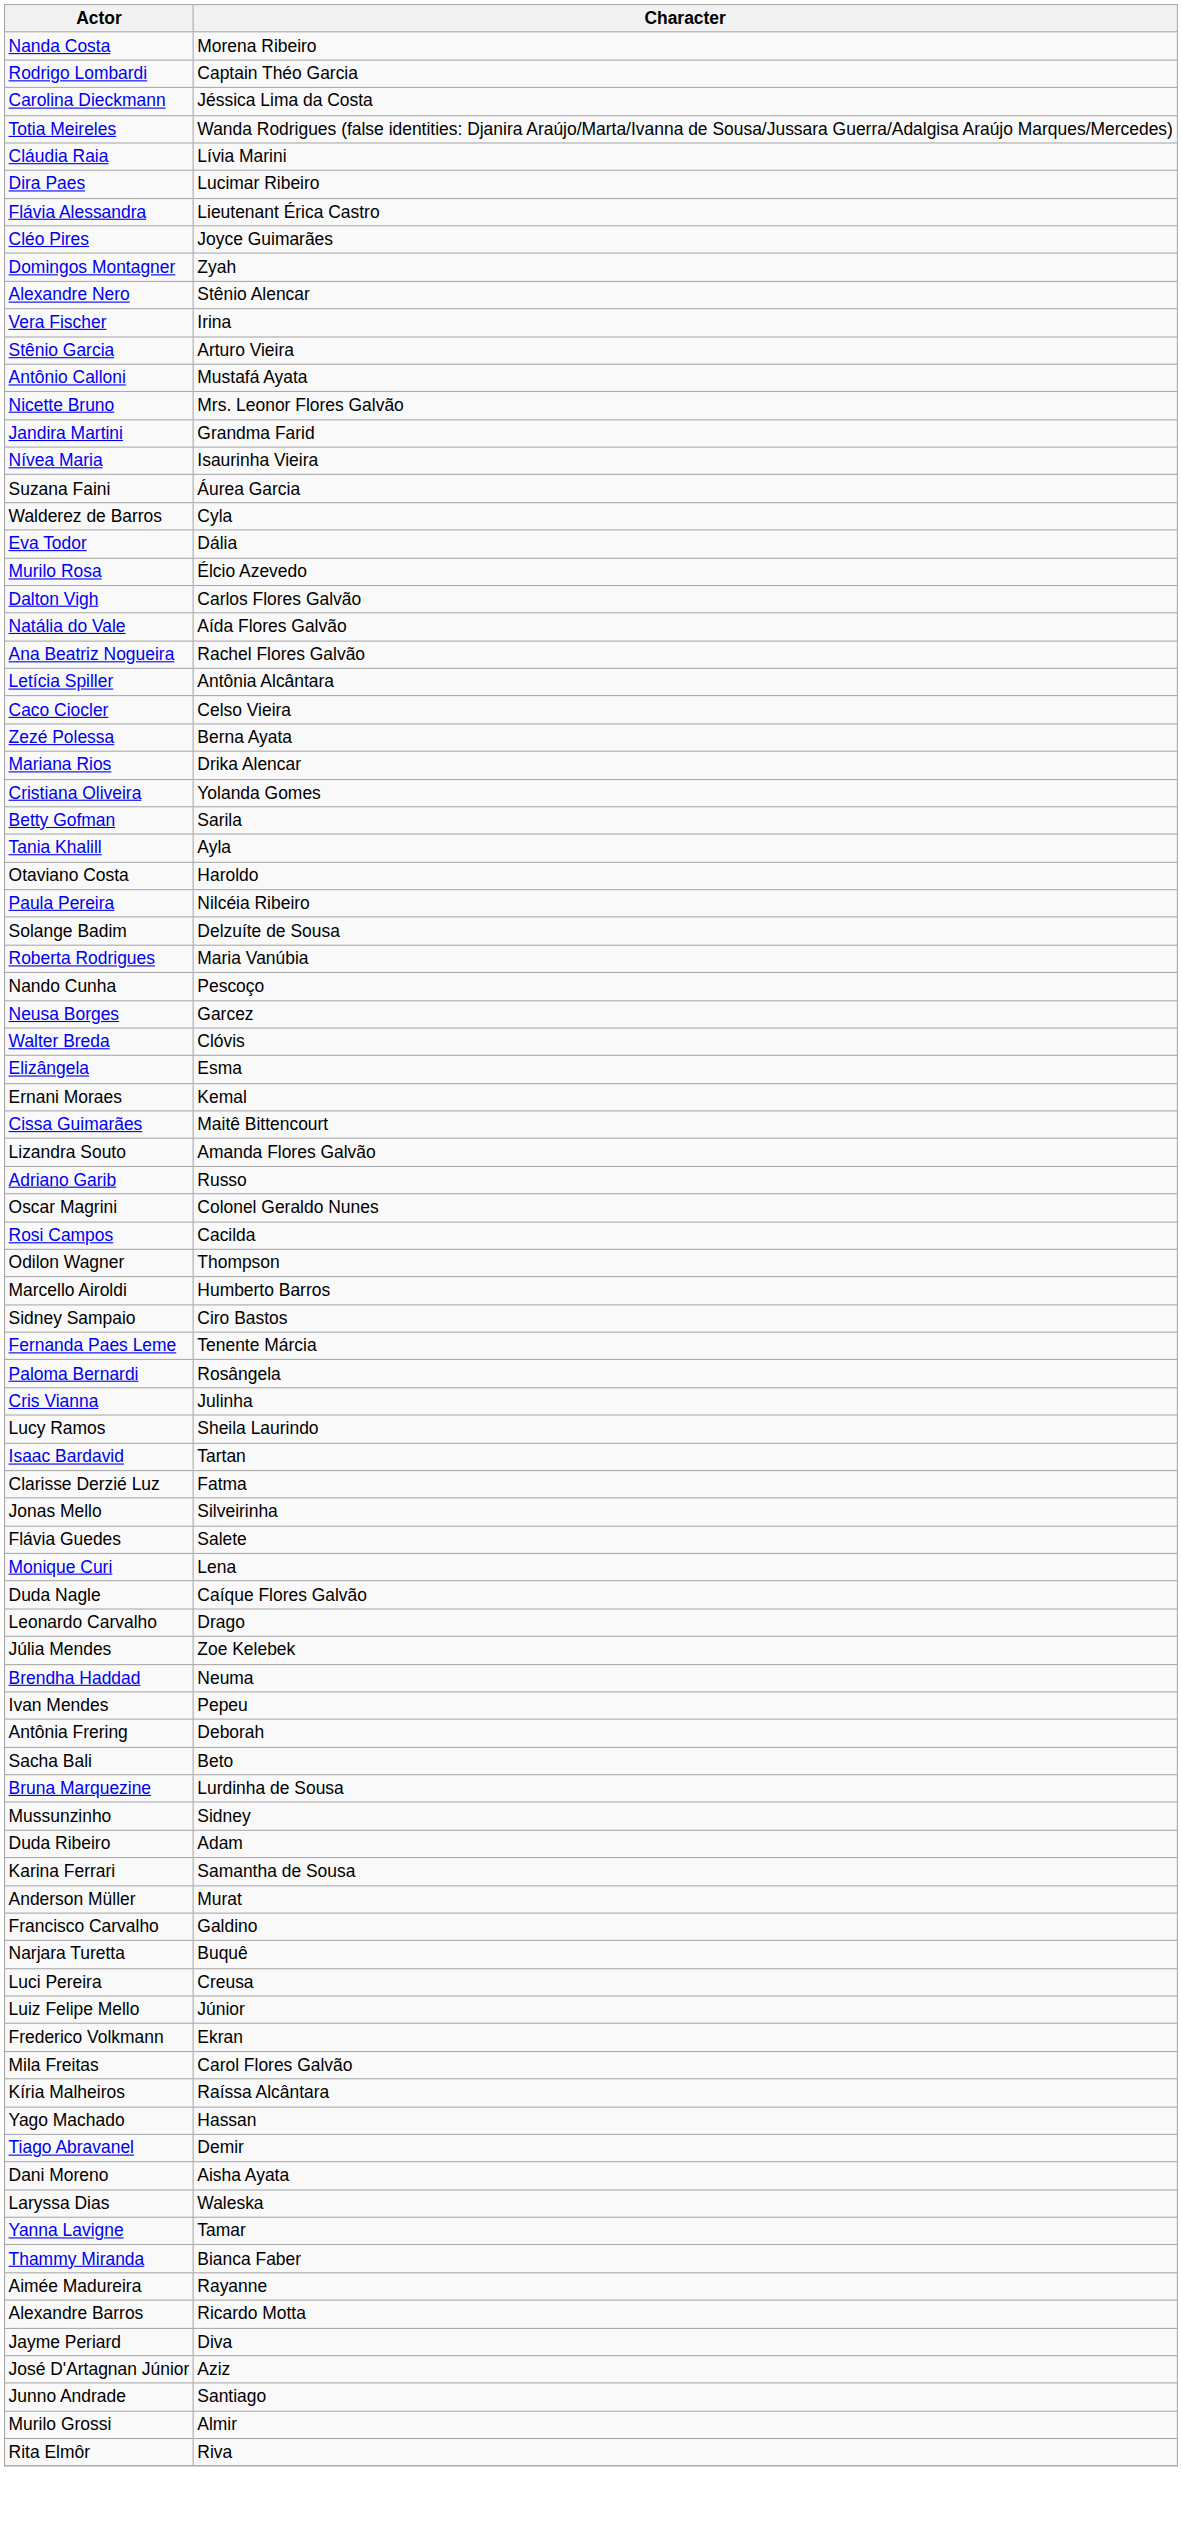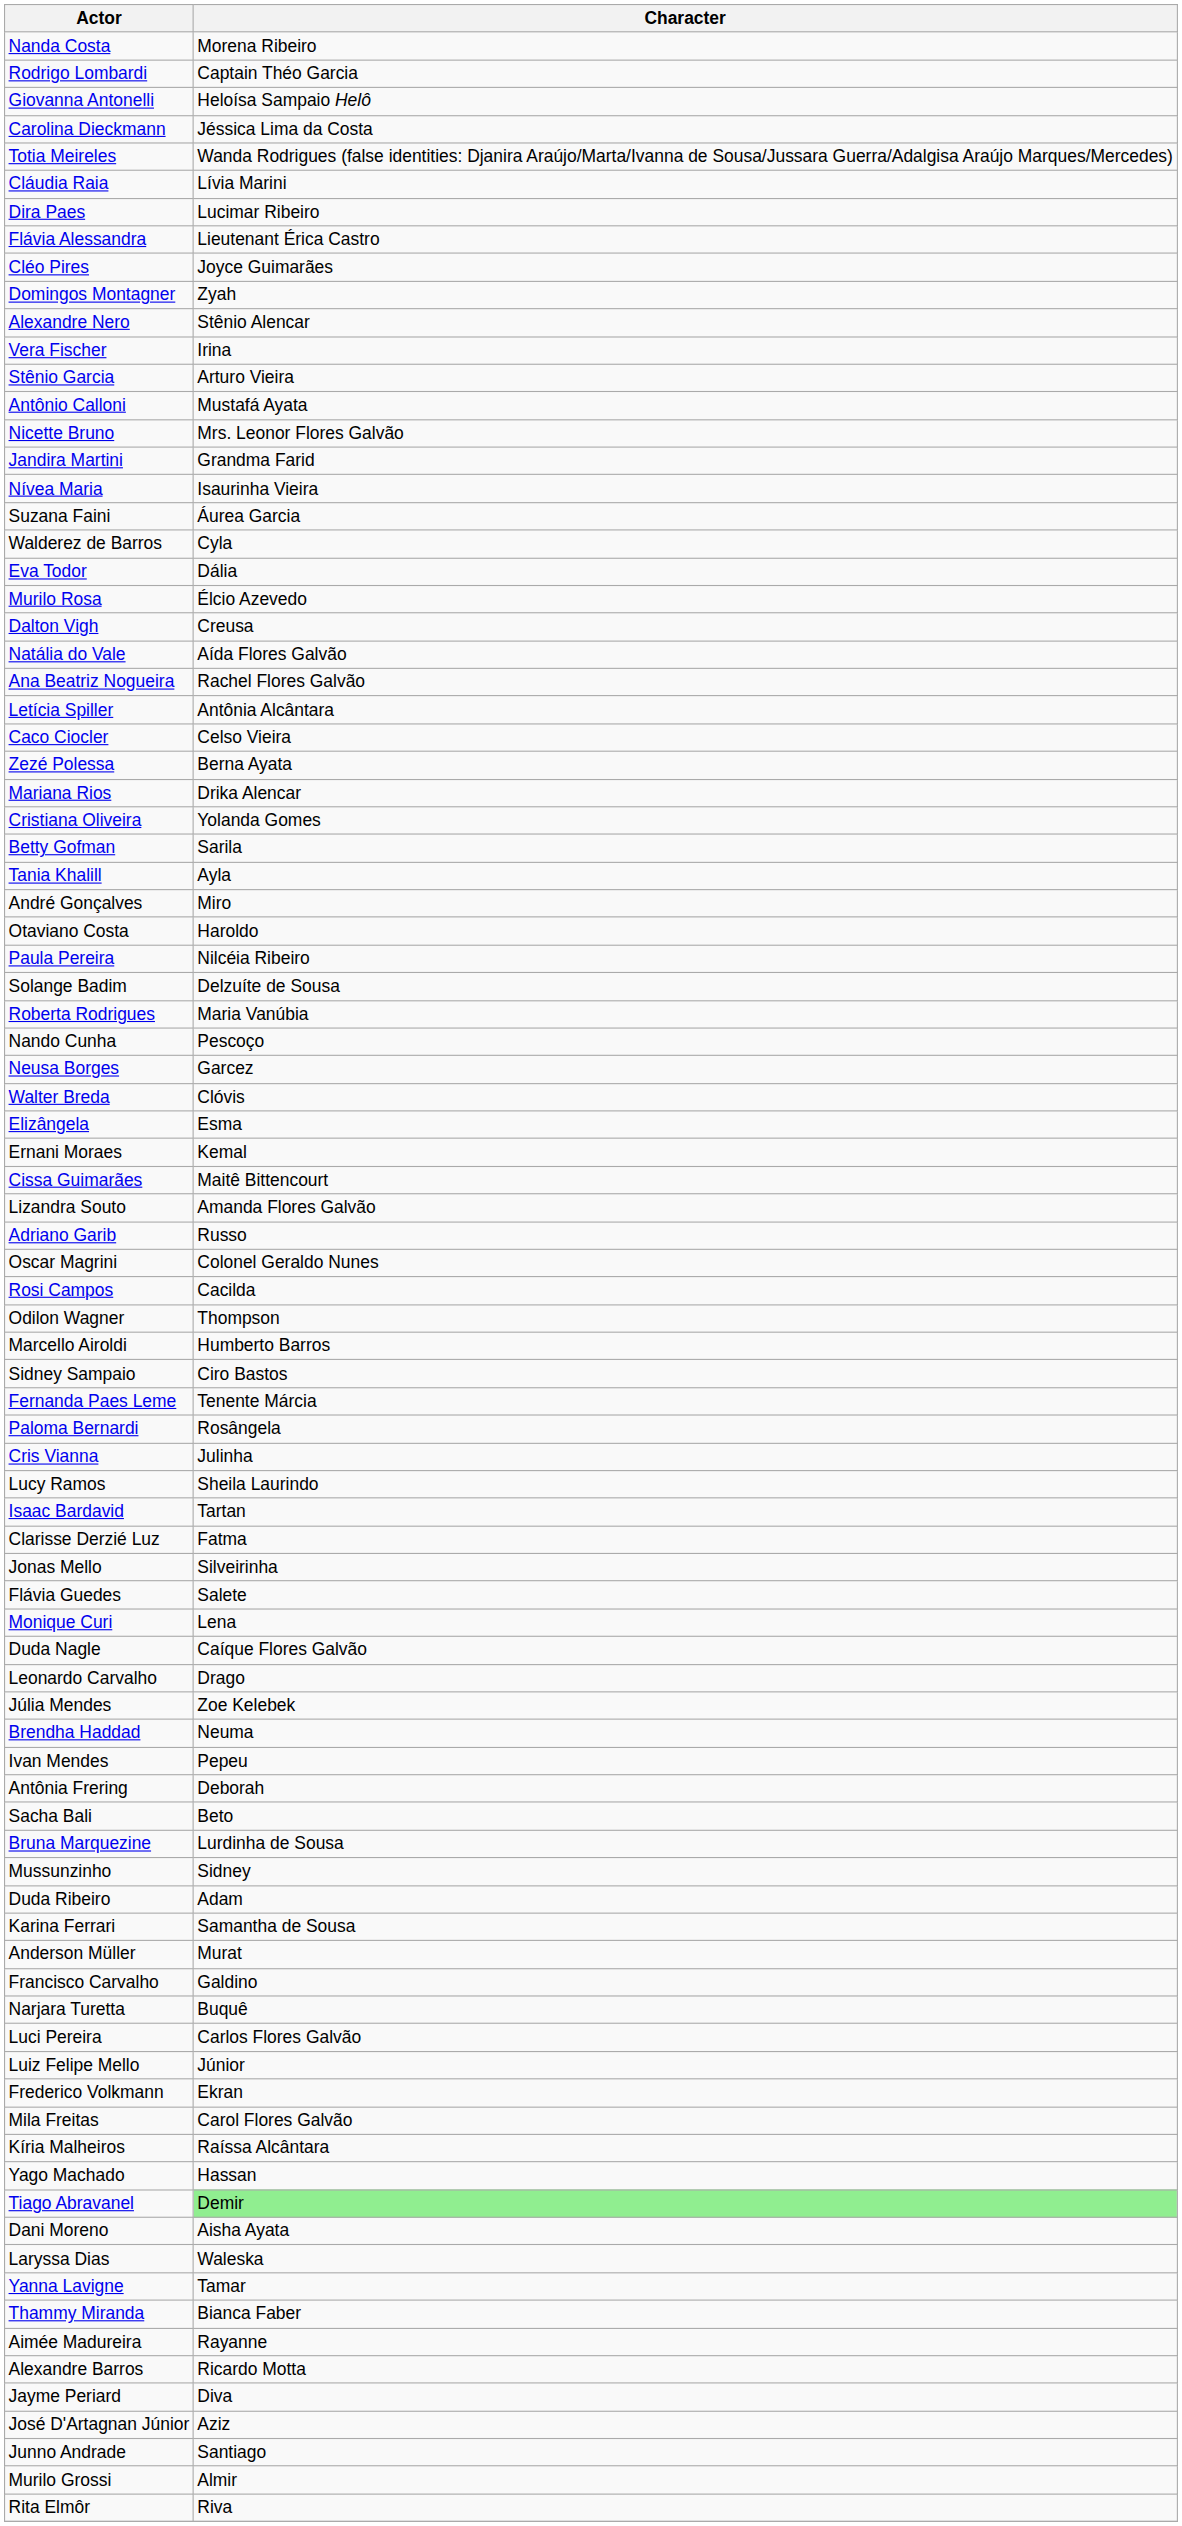+ row: Giovanna Antonelli | Heloísa Sampaio Helô
Dalton Vigh | Character: Carlos Flores Galvão -> Creusa
+ row: André Gonçalves | Miro
Luci Pereira | Character: Creusa -> Carlos Flores Galvão
Tiago Abravanel | Character: no background -> lightgreen background
